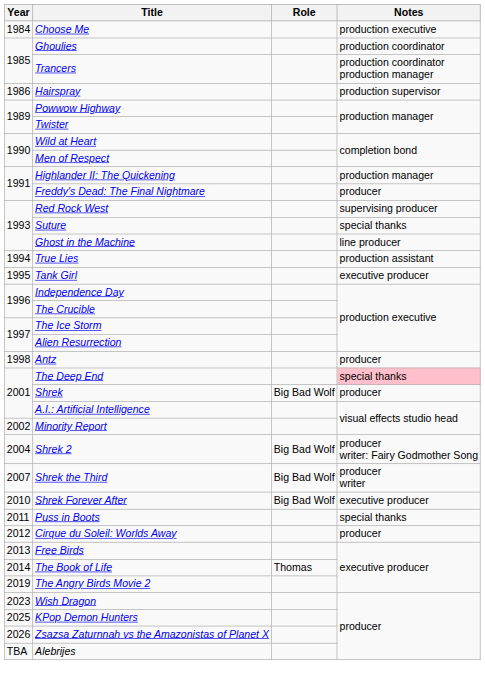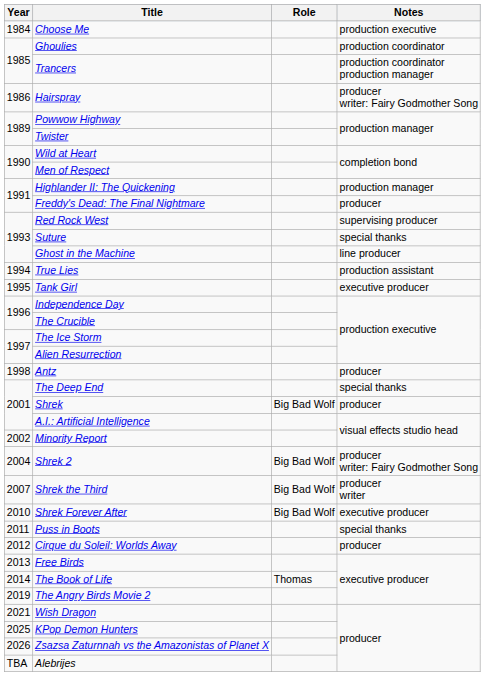Hairspray | Notes: production supervisor -> producer writer: Fairy Godmother Song
The Deep End | Notes: pink background -> no background
Wish Dragon | Year: 2023 -> 2021
